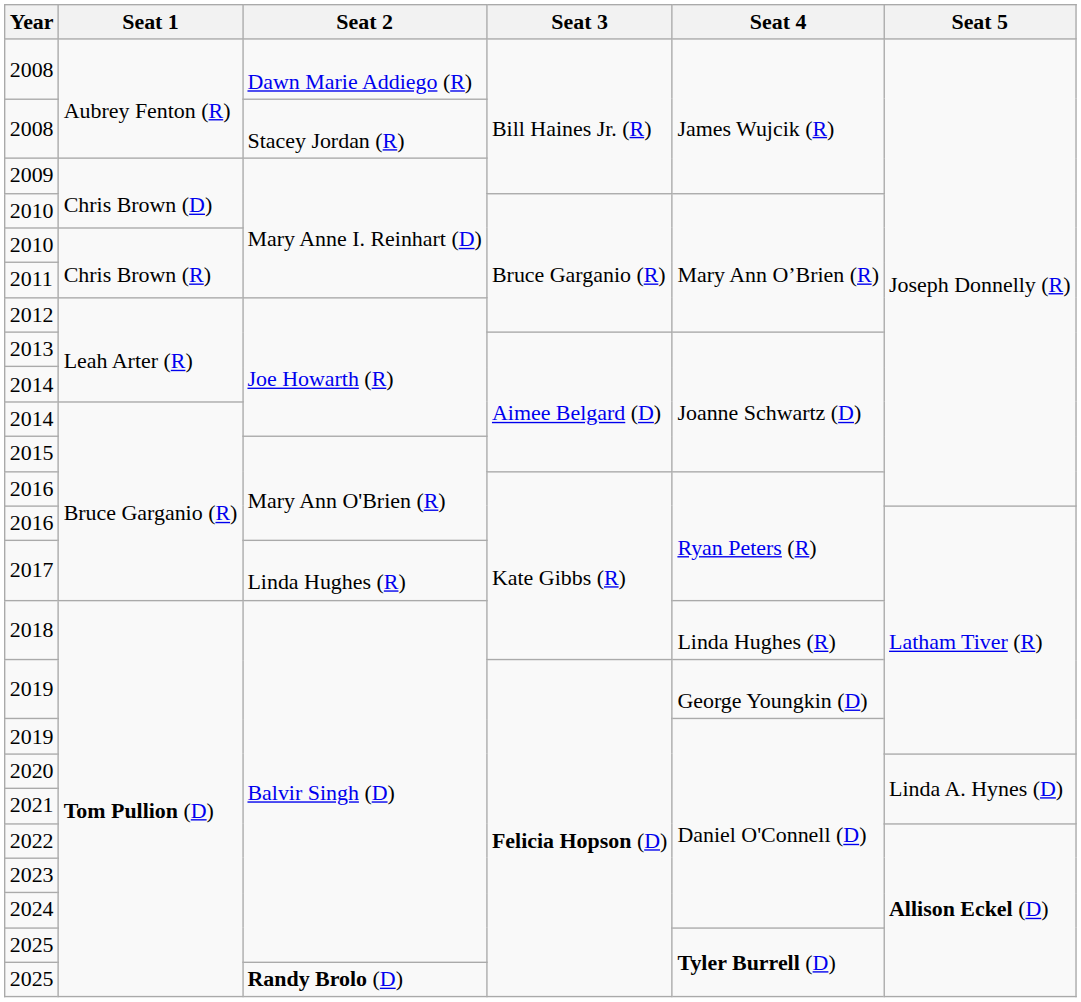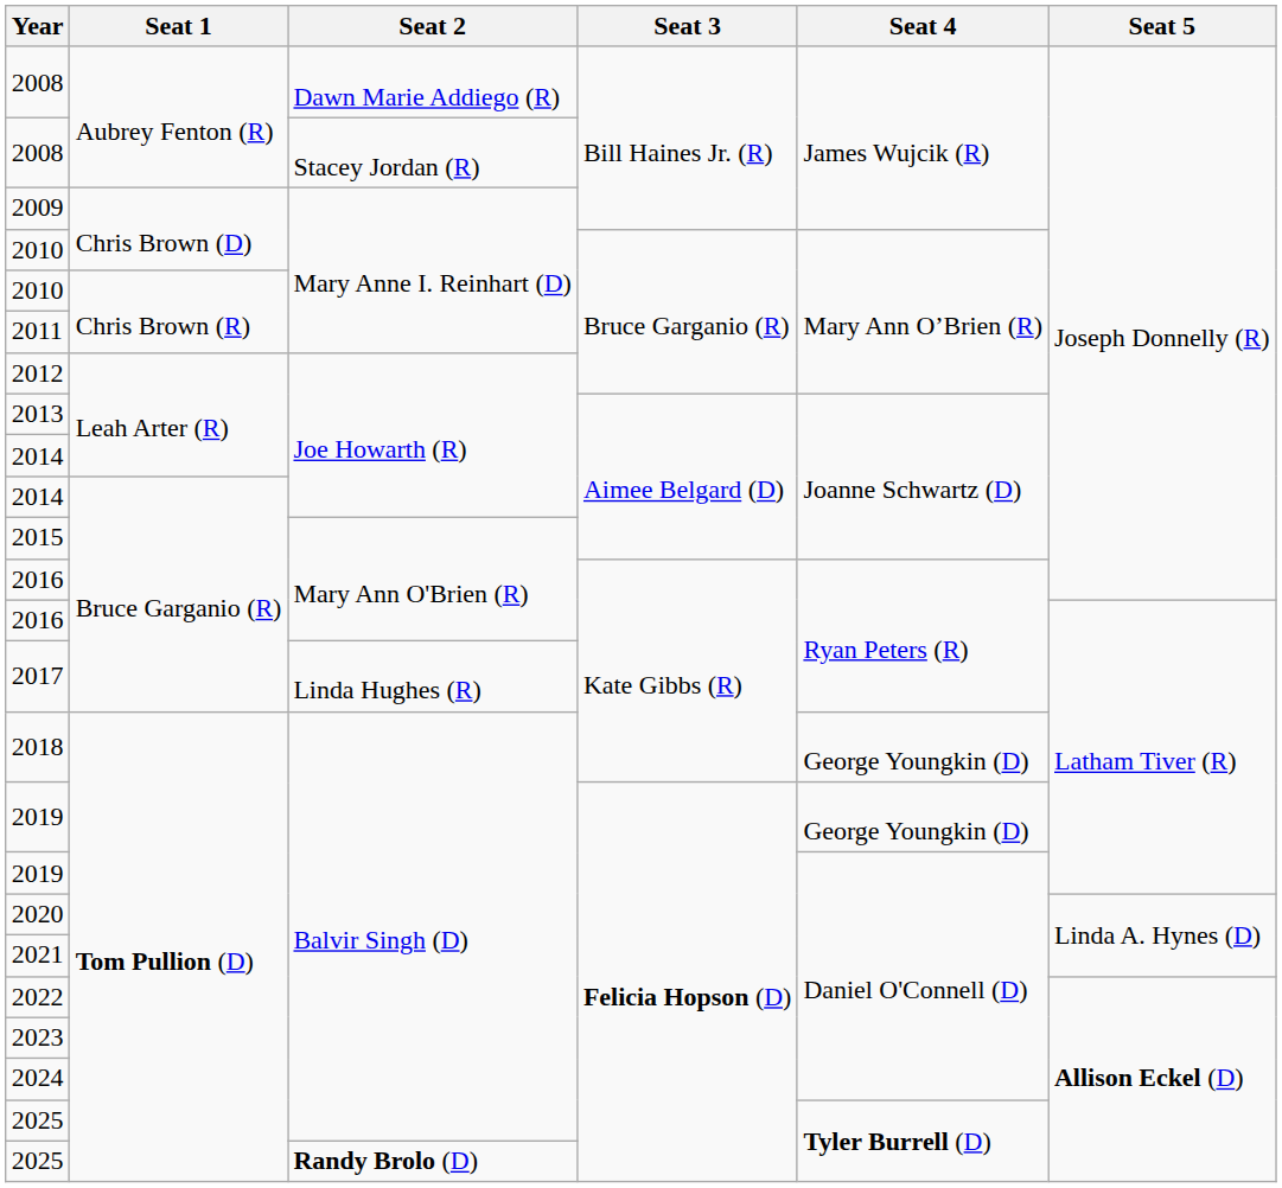2018 | Seat 4: Linda Hughes (R) -> George Youngkin (D)
